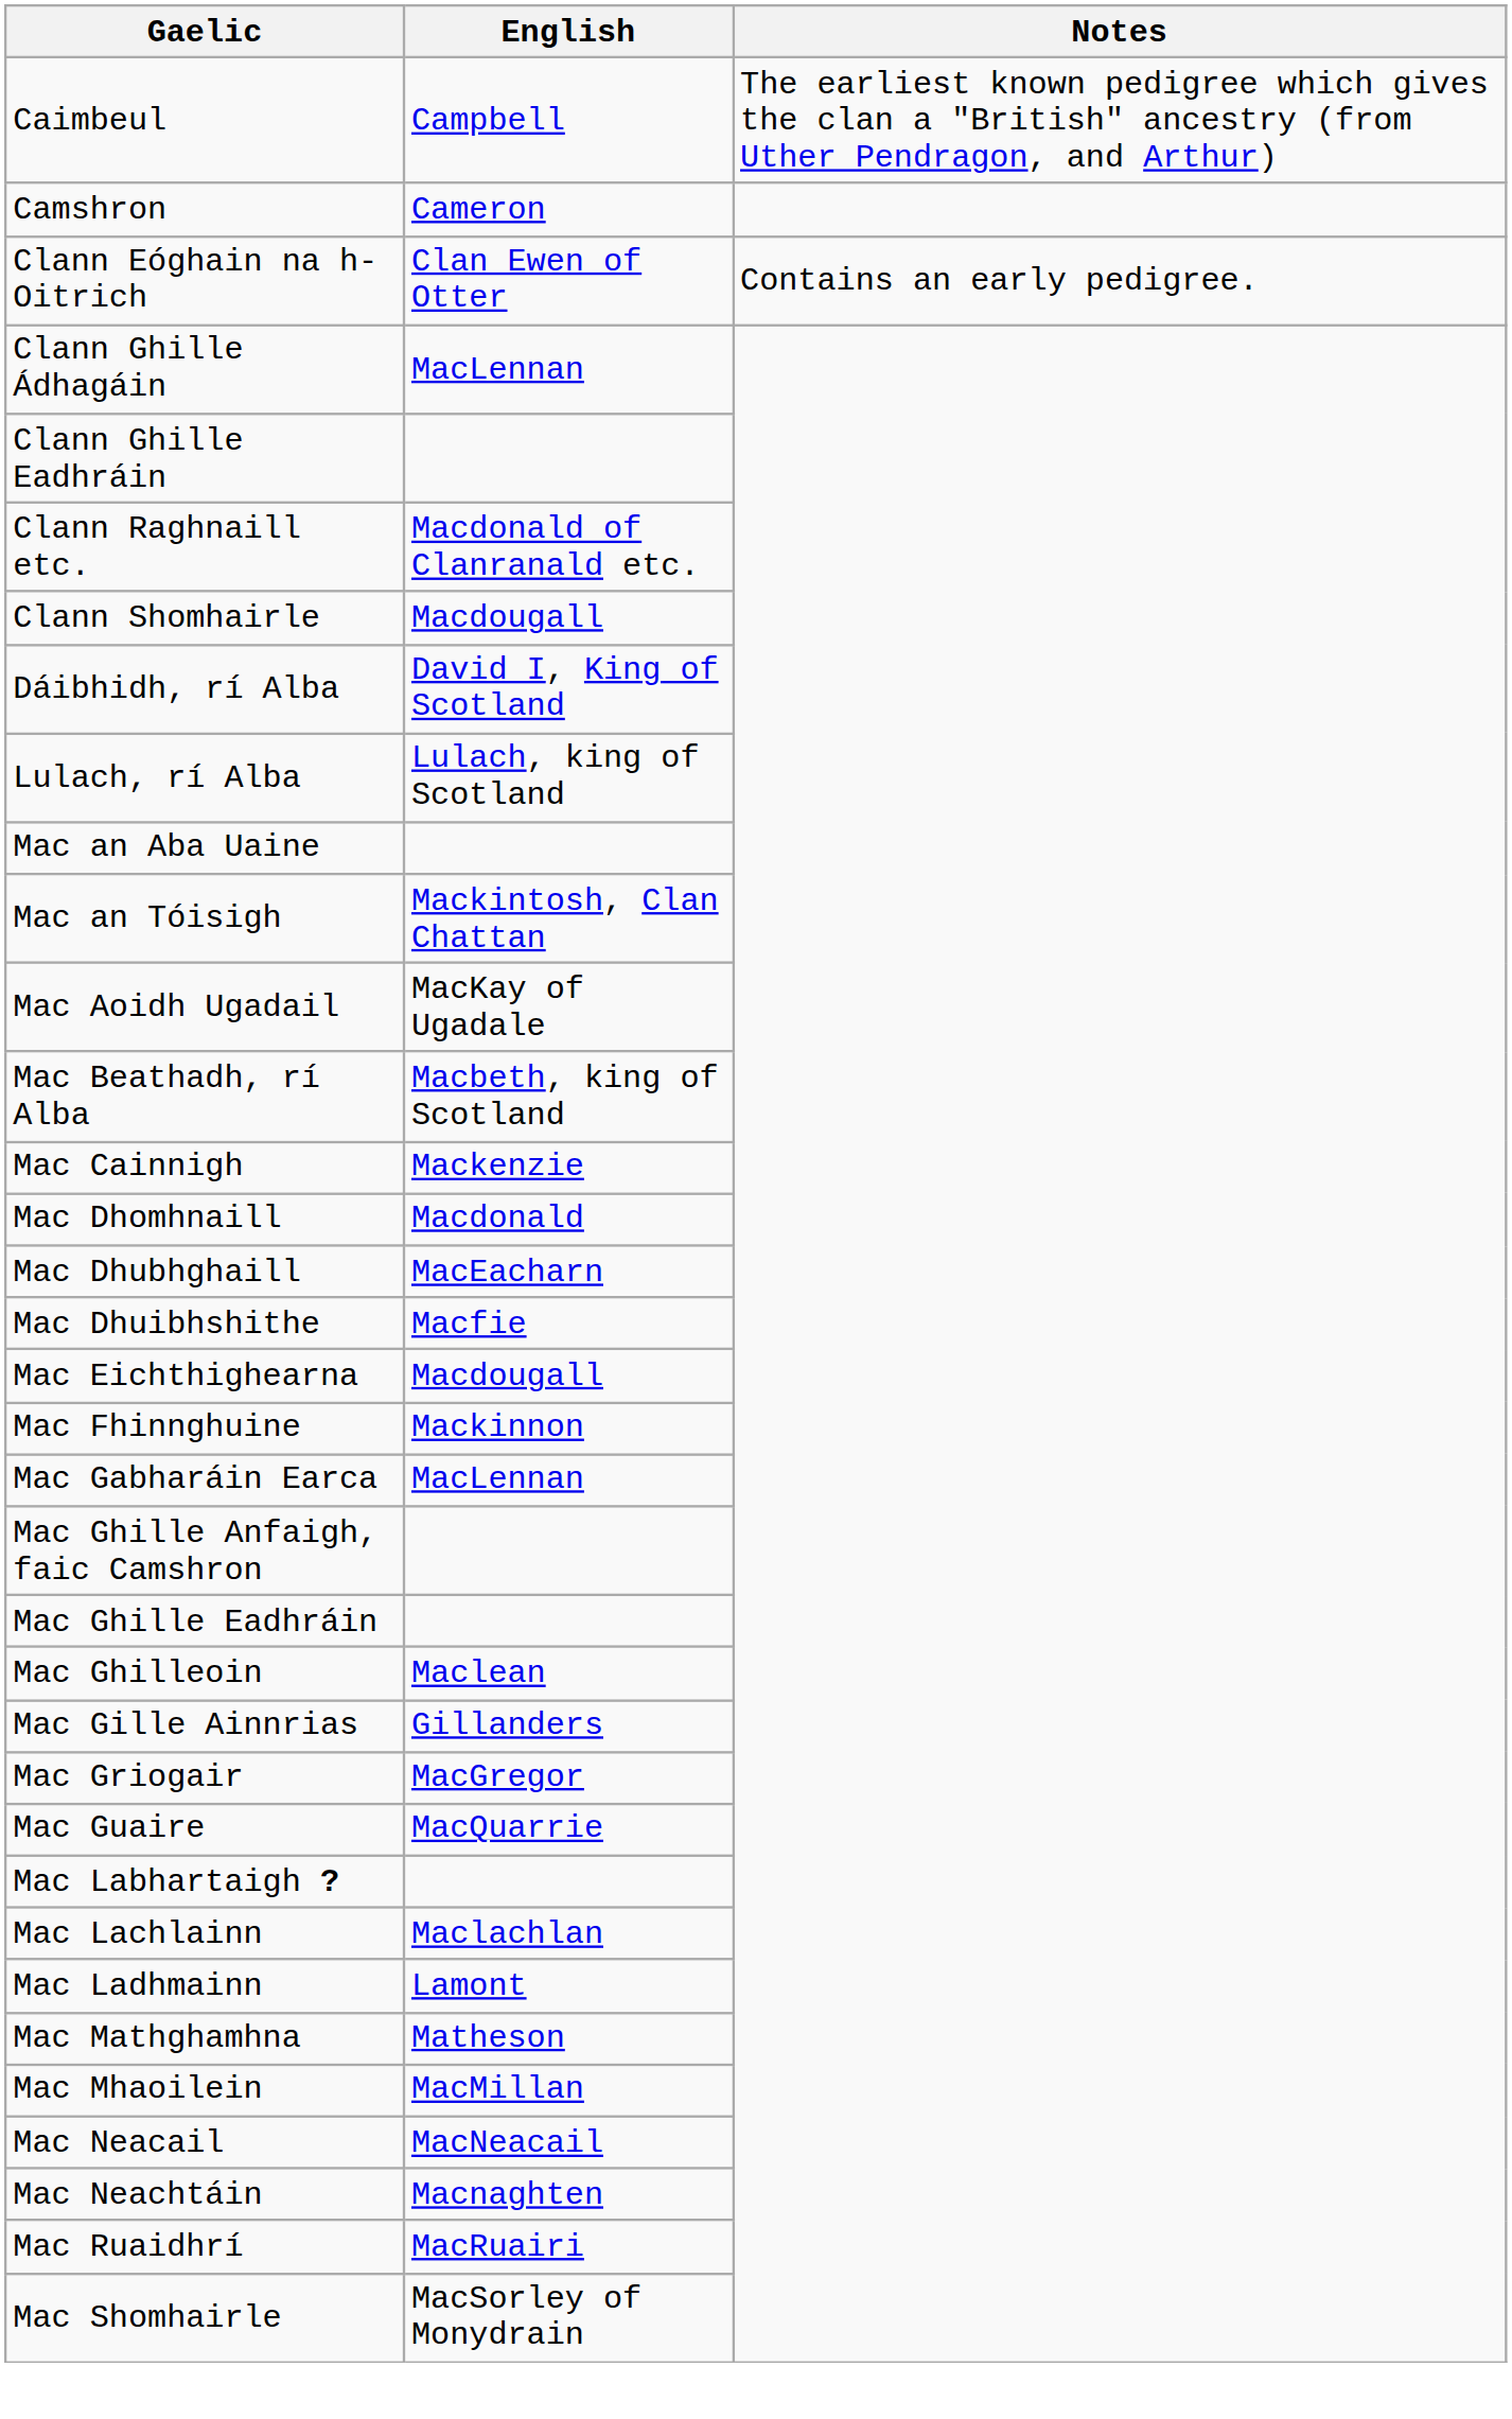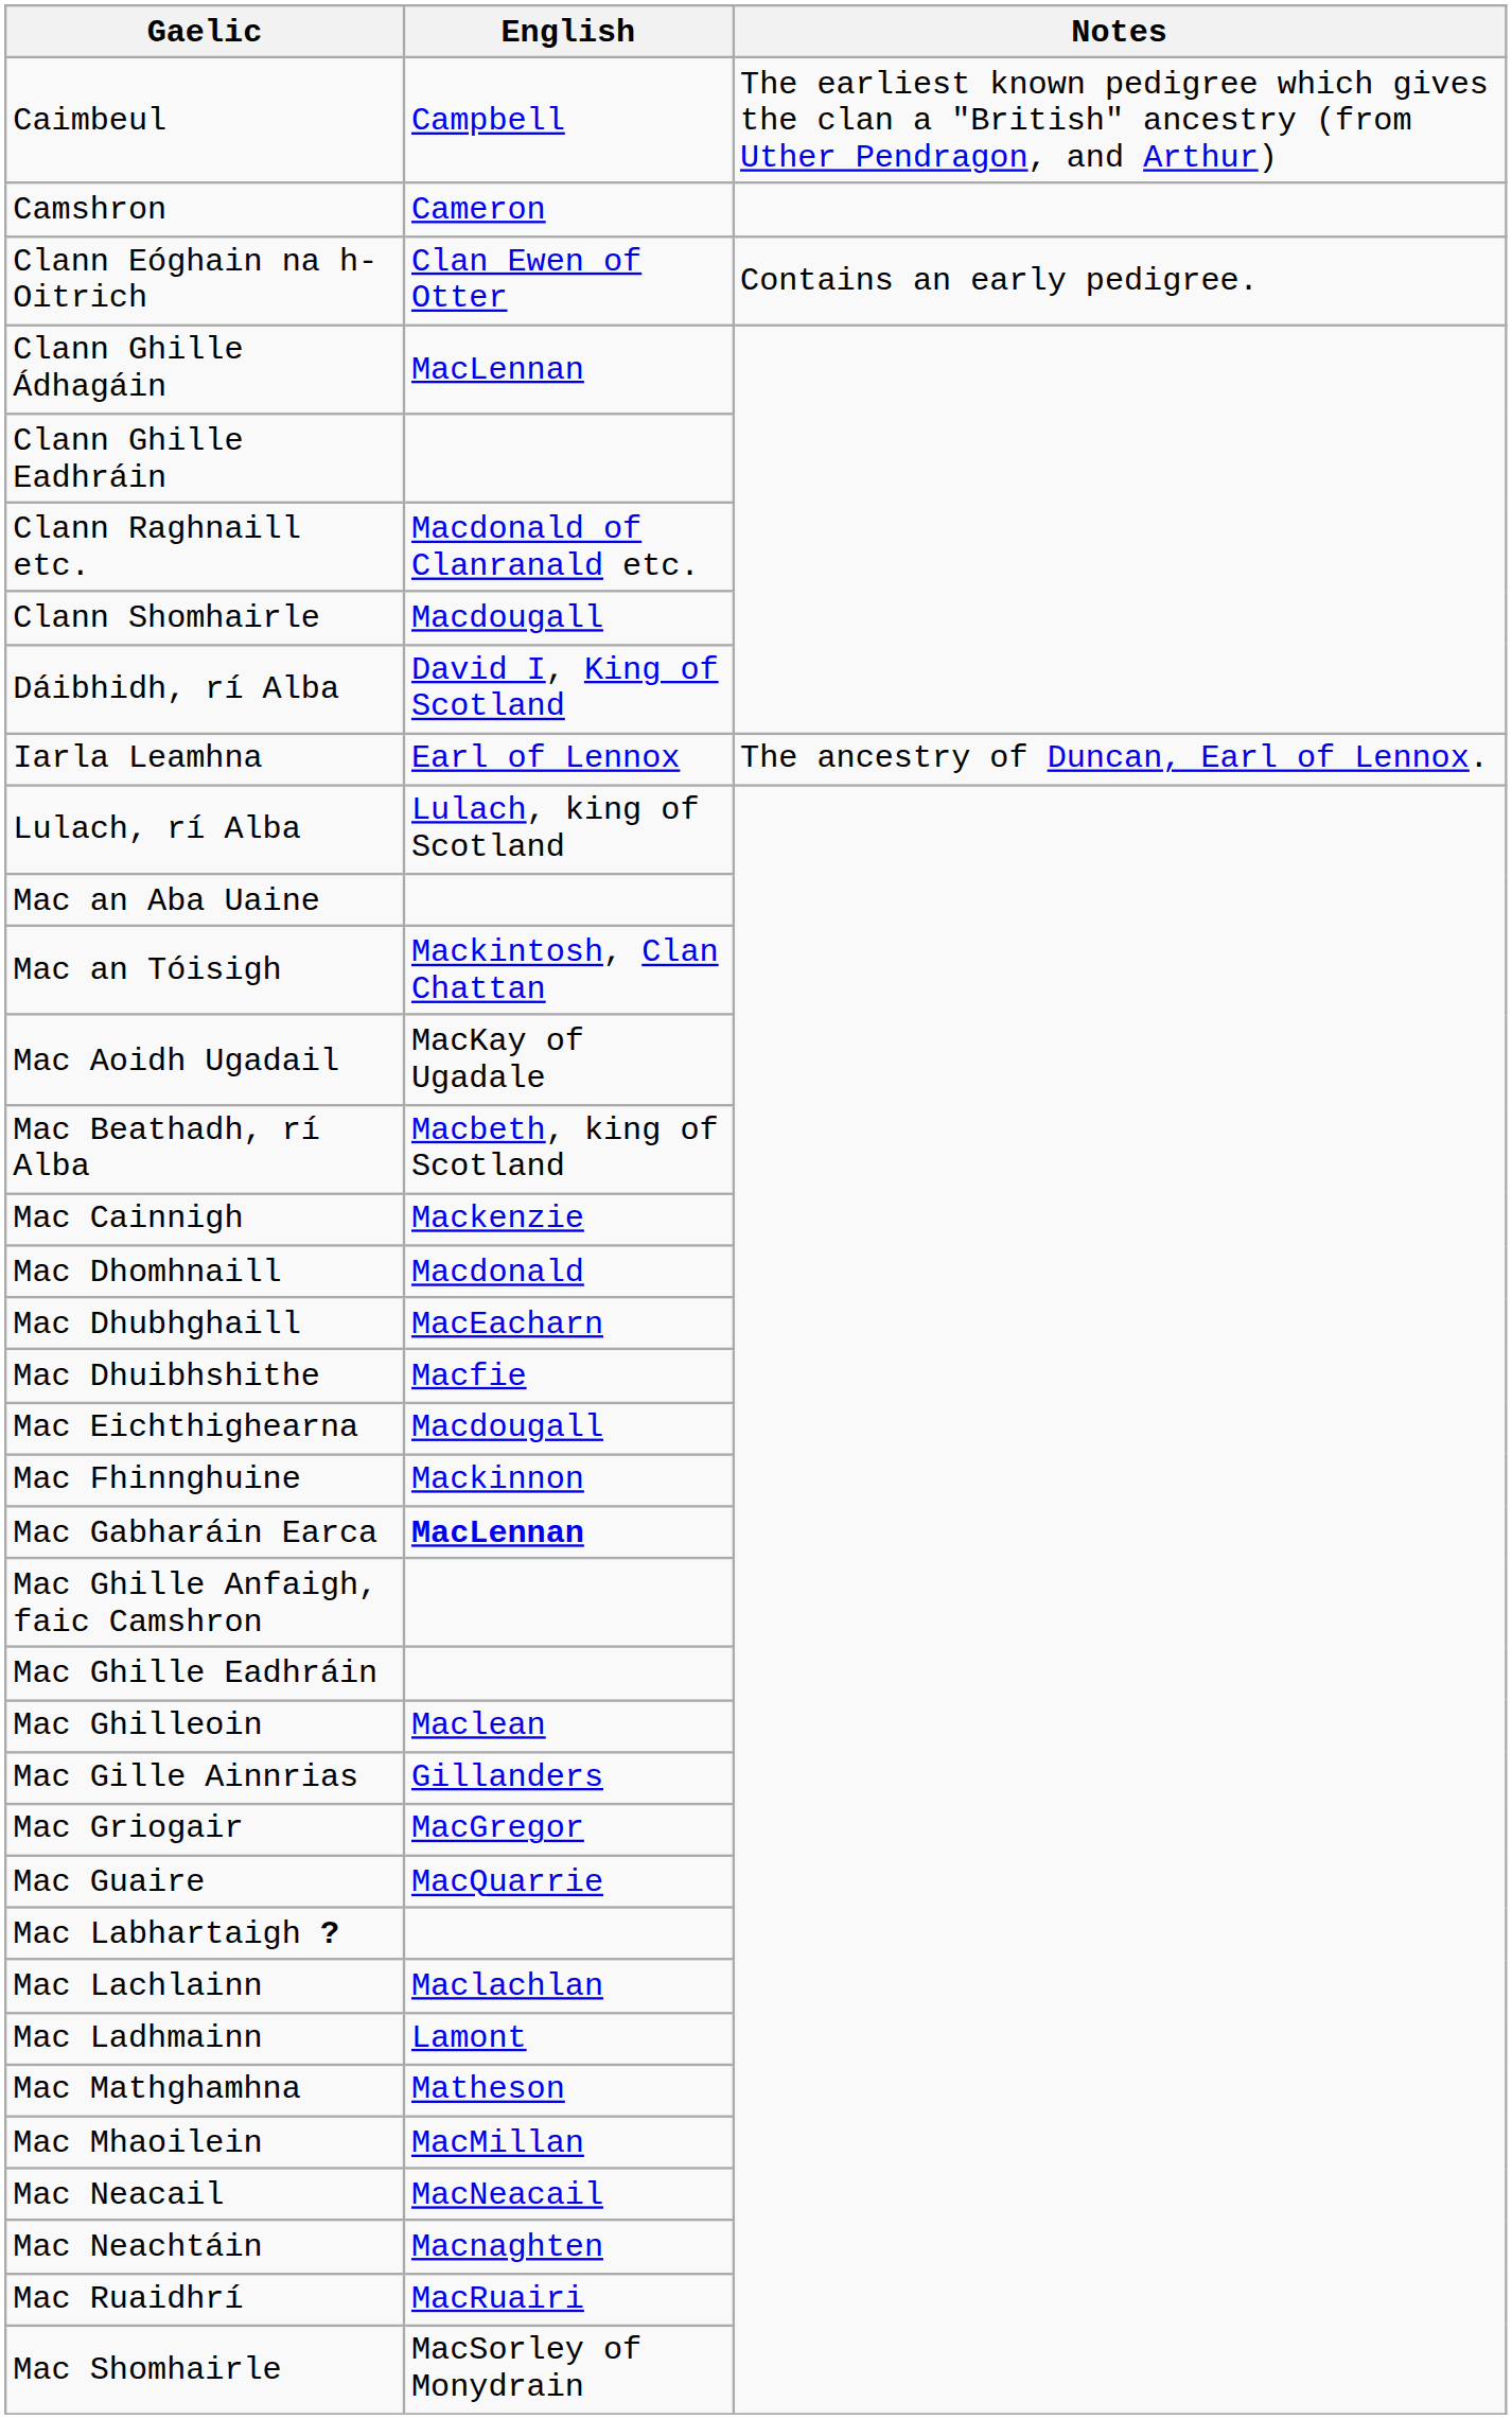+ row: Iarla Leamhna | Earl of Lennox | The ancestry of Duncan, Earl of Lennox.
Mac Gabharáin Earca | English: normal -> bold
